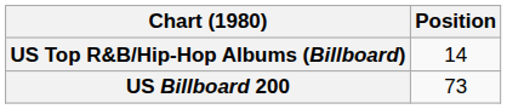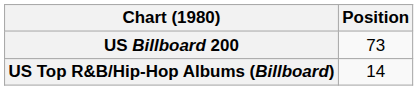rows swapped: US Billboard 200 <-> US Top R&B/Hip-Hop Albums (Billboard)
